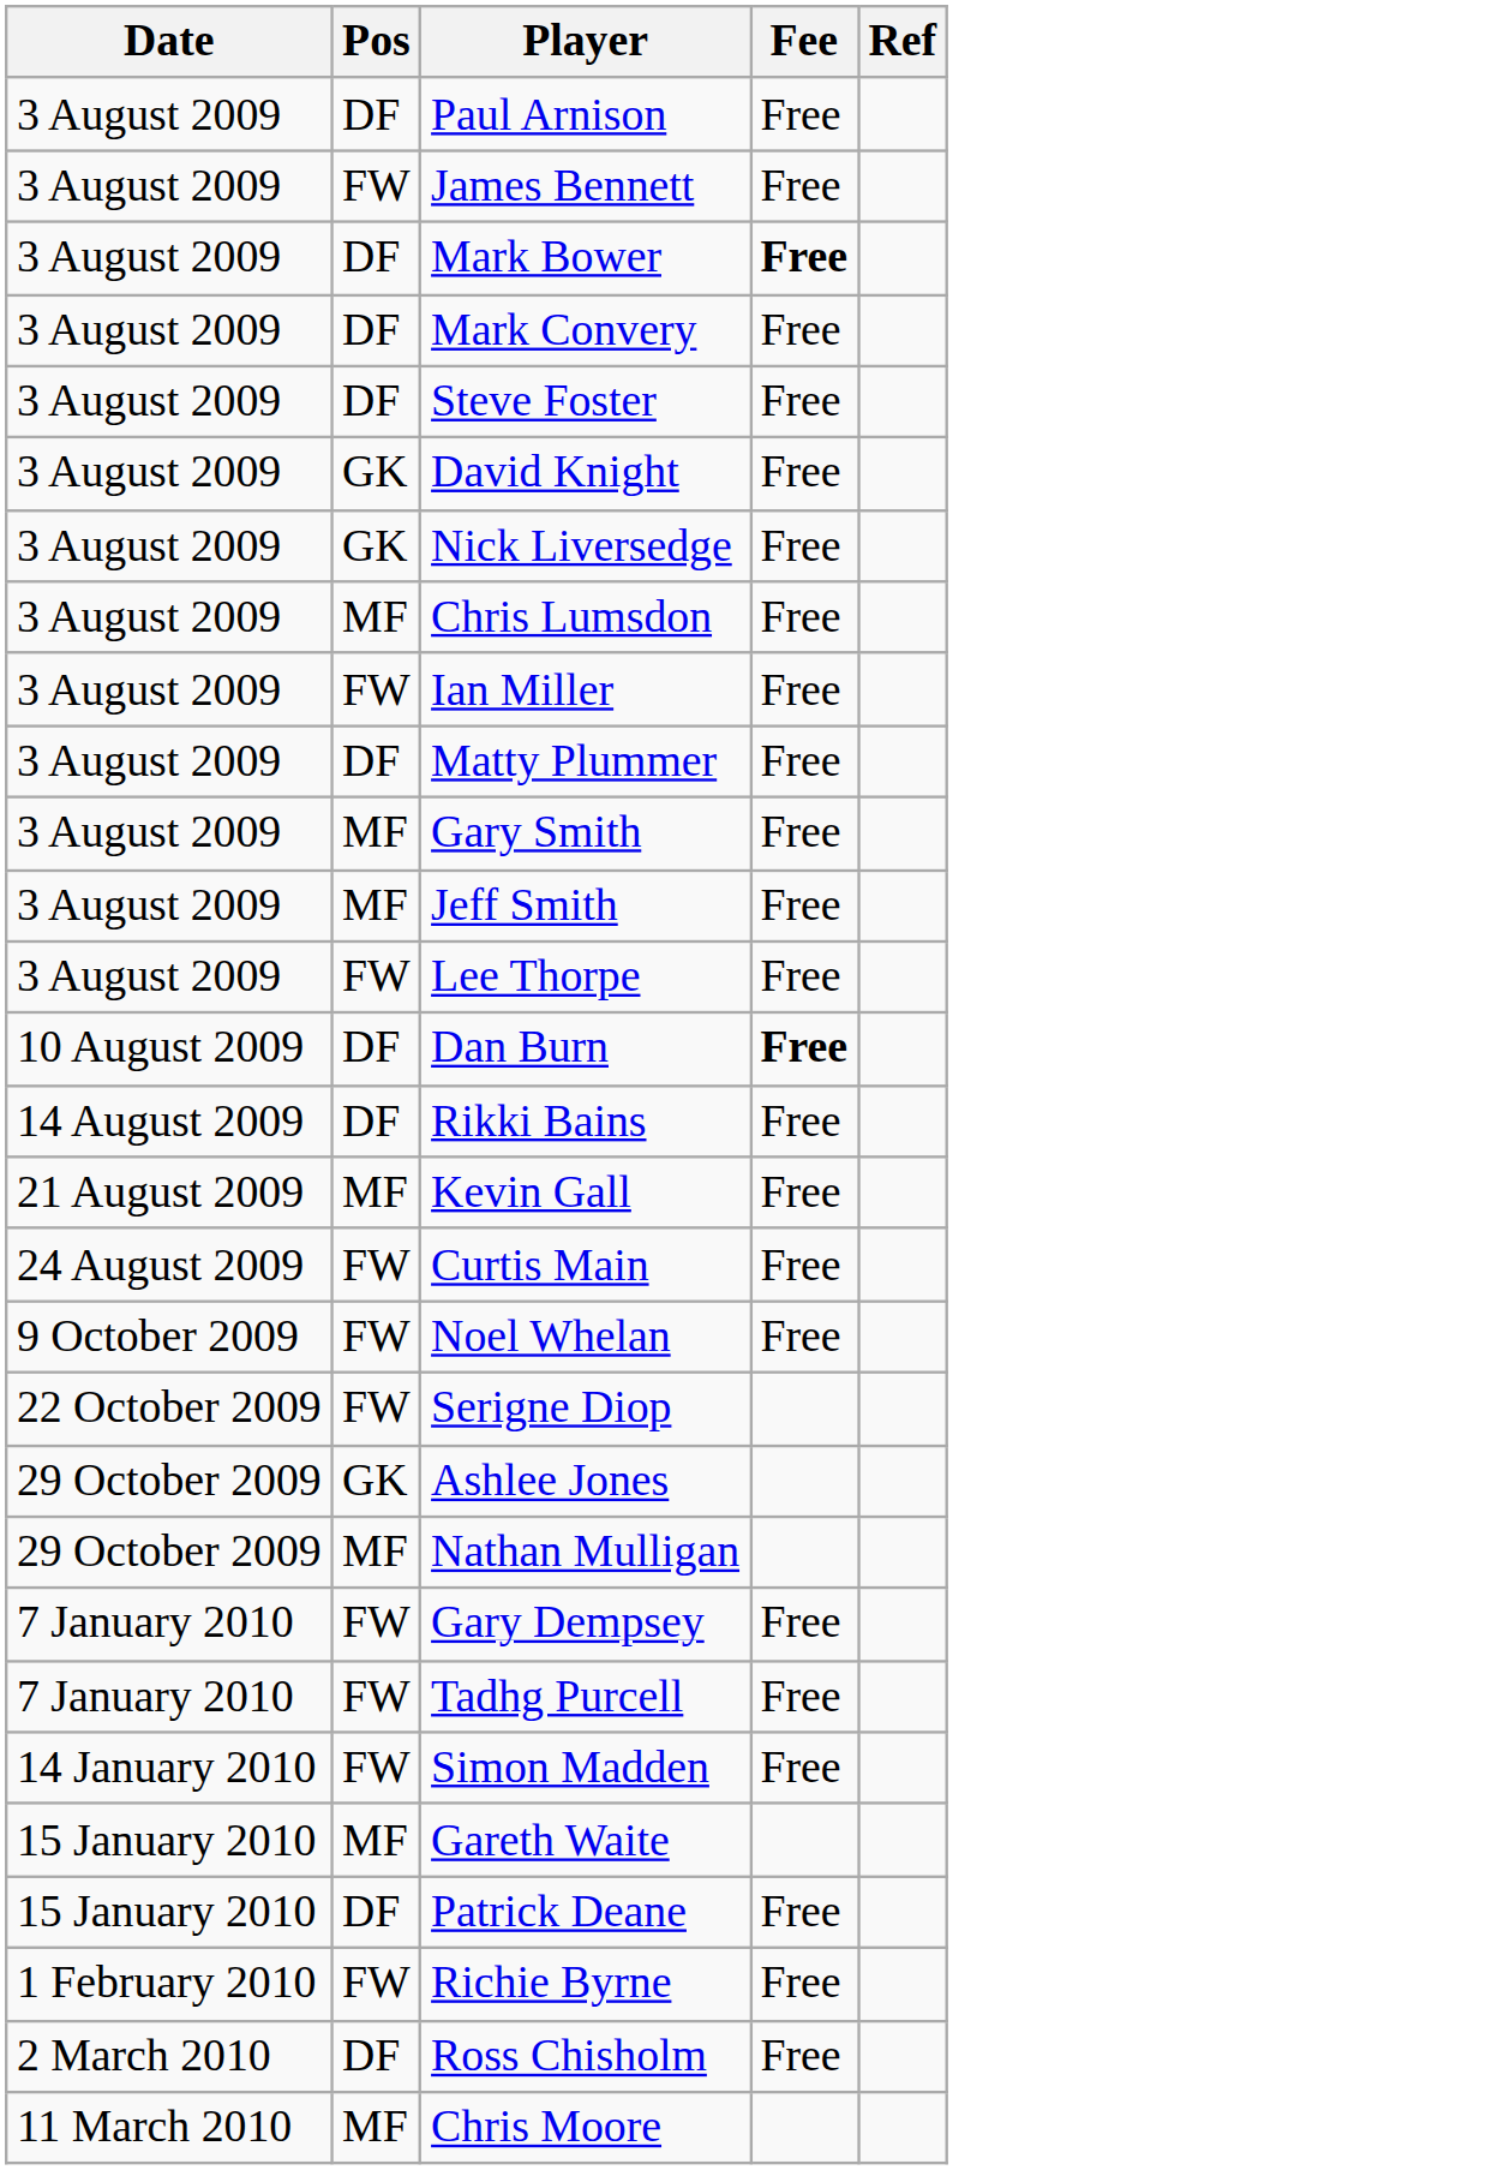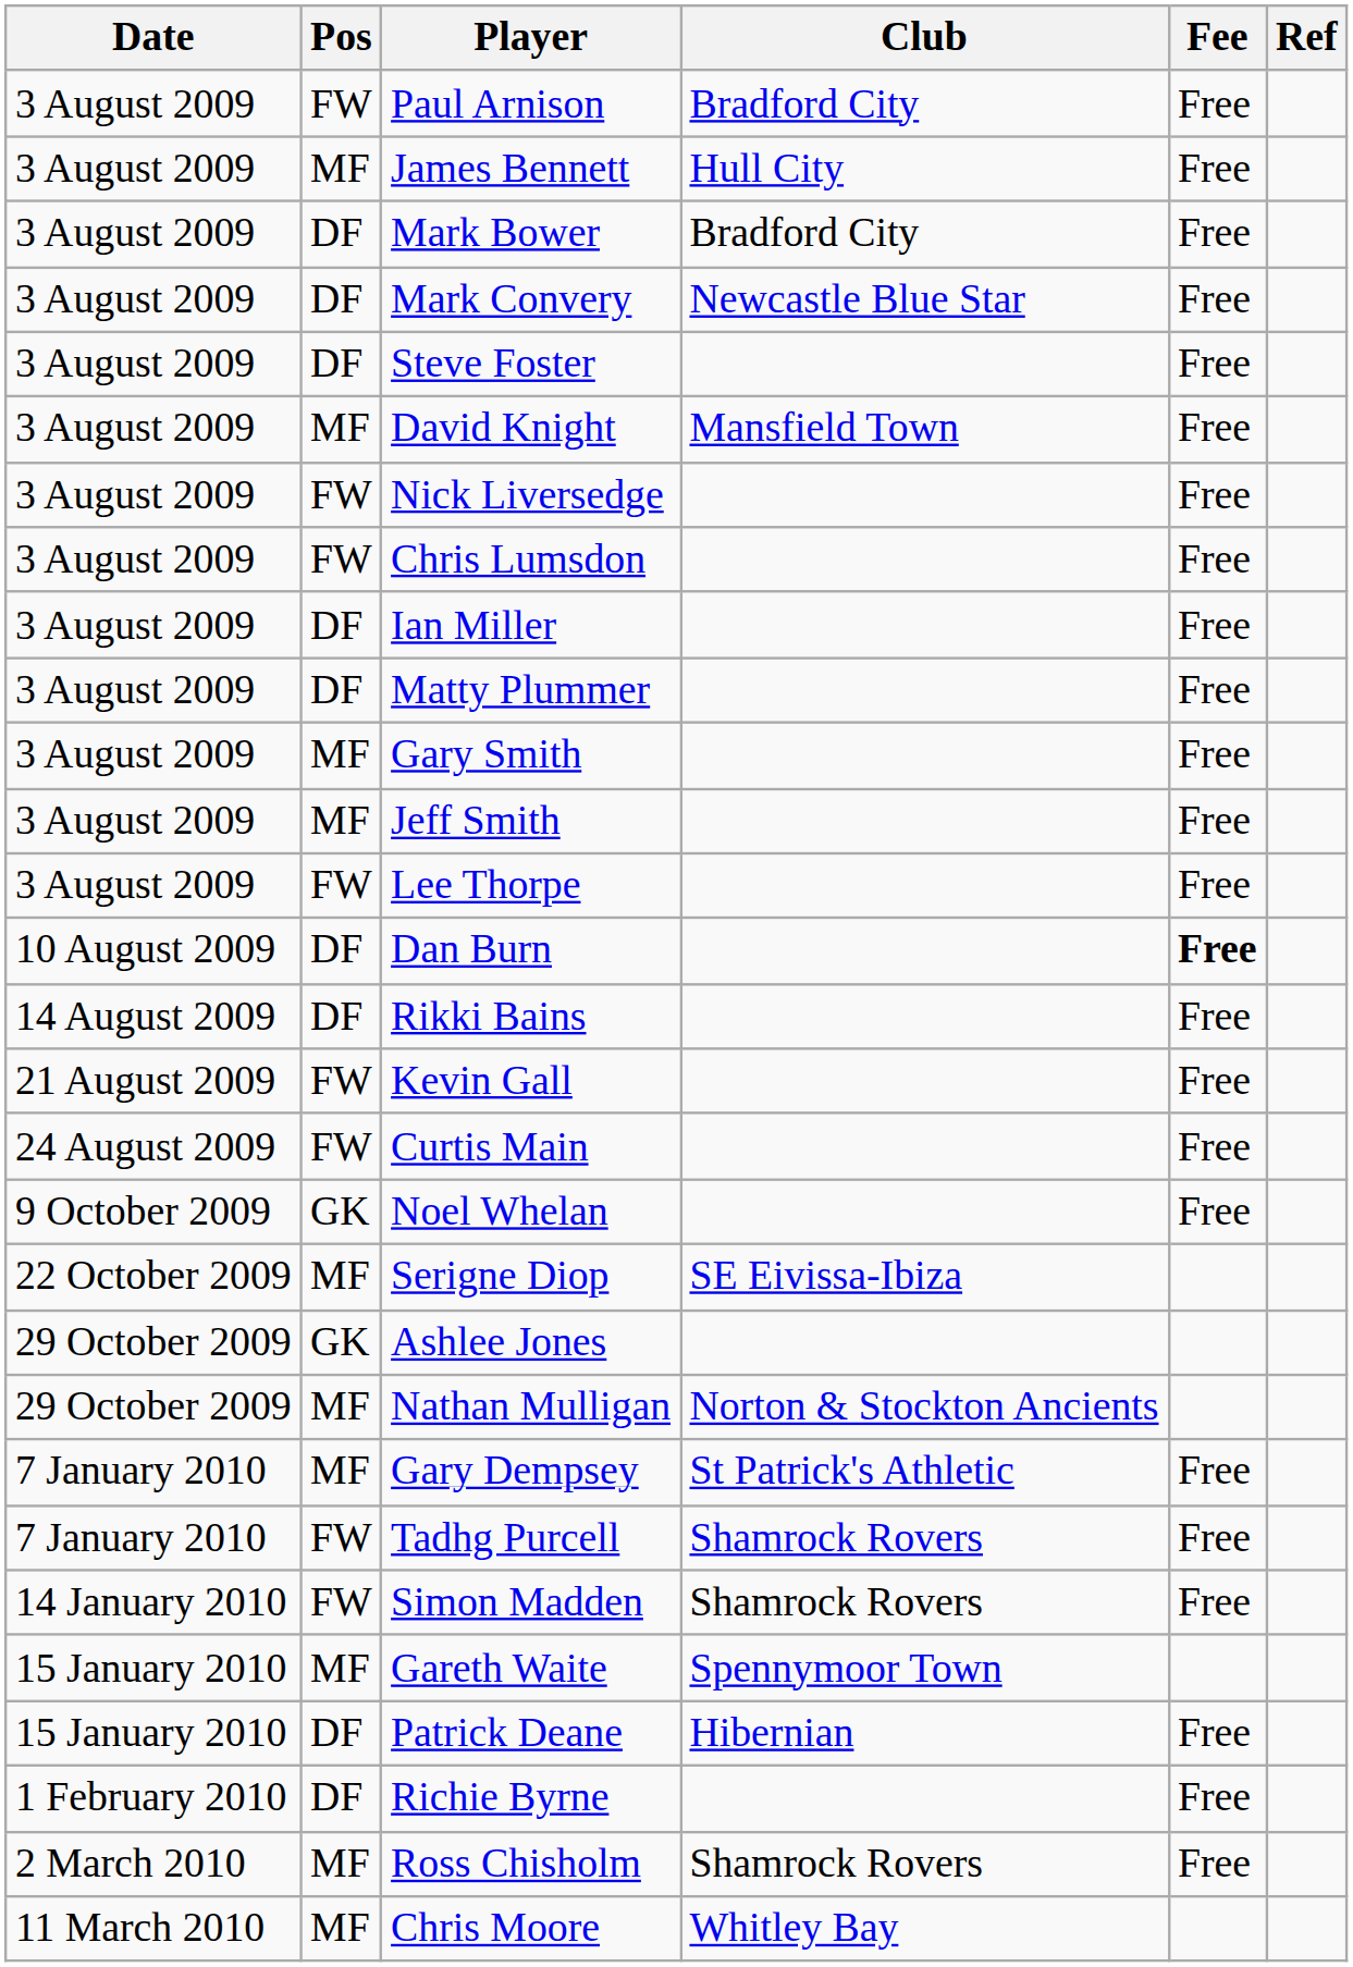+ column: Club | Bradford City | Hull City | Bradford City | Newcastle Blue Star | Mansfield Town | SE Eivissa-Ibiza | Norton & Stockton Ancients | St Patrick's Athletic | Shamrock Rovers | Shamrock Rovers | Spennymoor Town | Hibernian | Shamrock Rovers | Whitley Bay
Paul Arnison | Pos: DF -> FW
James Bennett | Pos: FW -> MF
Mark Bower | Fee: bold -> normal
David Knight | Pos: GK -> MF
Nick Liversedge | Pos: GK -> FW
Chris Lumsdon | Pos: MF -> FW
Ian Miller | Pos: FW -> DF
Kevin Gall | Pos: MF -> FW
Noel Whelan | Pos: FW -> GK
Serigne Diop | Pos: FW -> MF
Gary Dempsey | Pos: FW -> MF
Richie Byrne | Pos: FW -> DF
Ross Chisholm | Pos: DF -> MF
